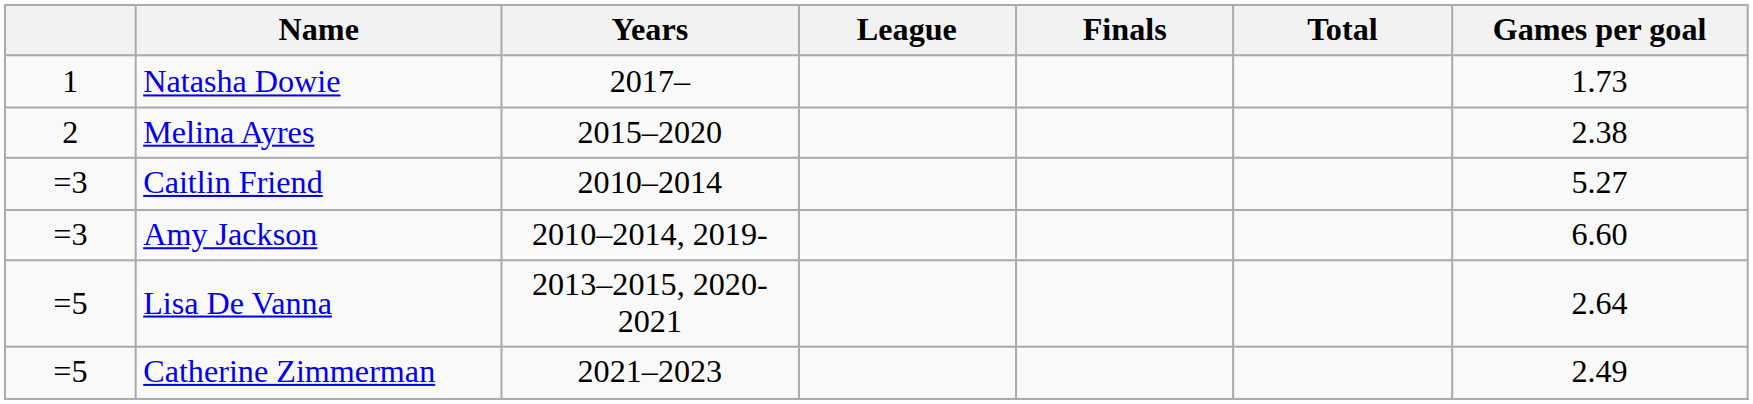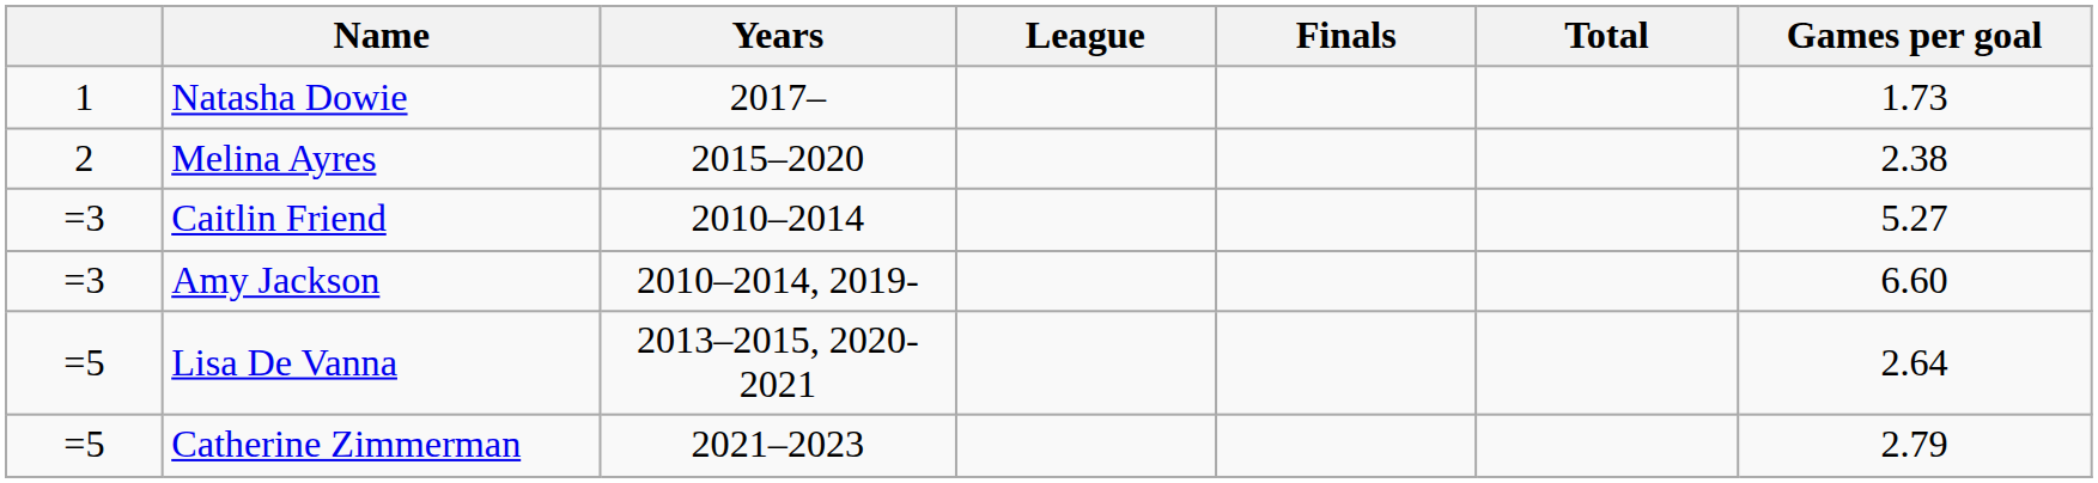Catherine Zimmerman | Games per goal: 2.49 -> 2.79
